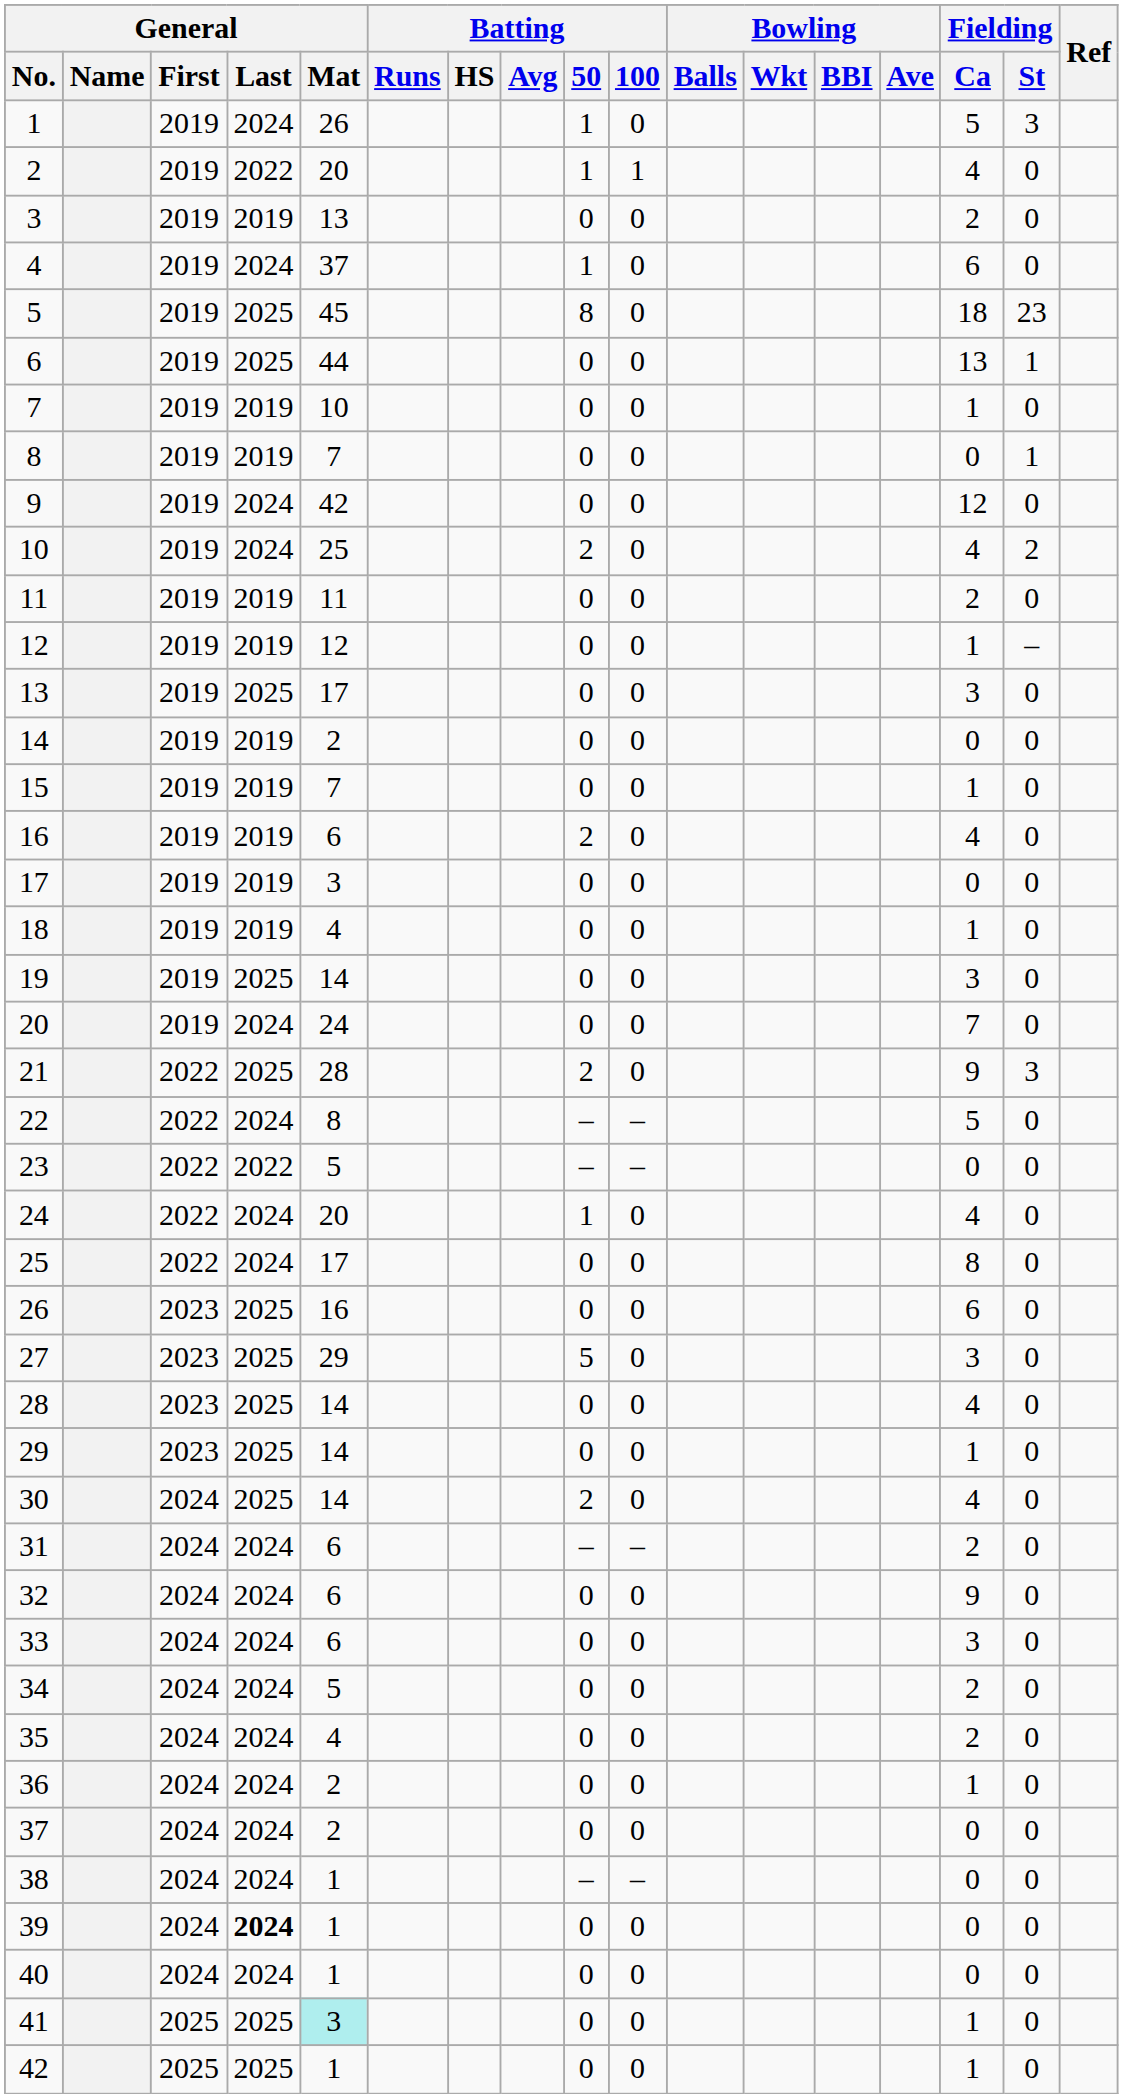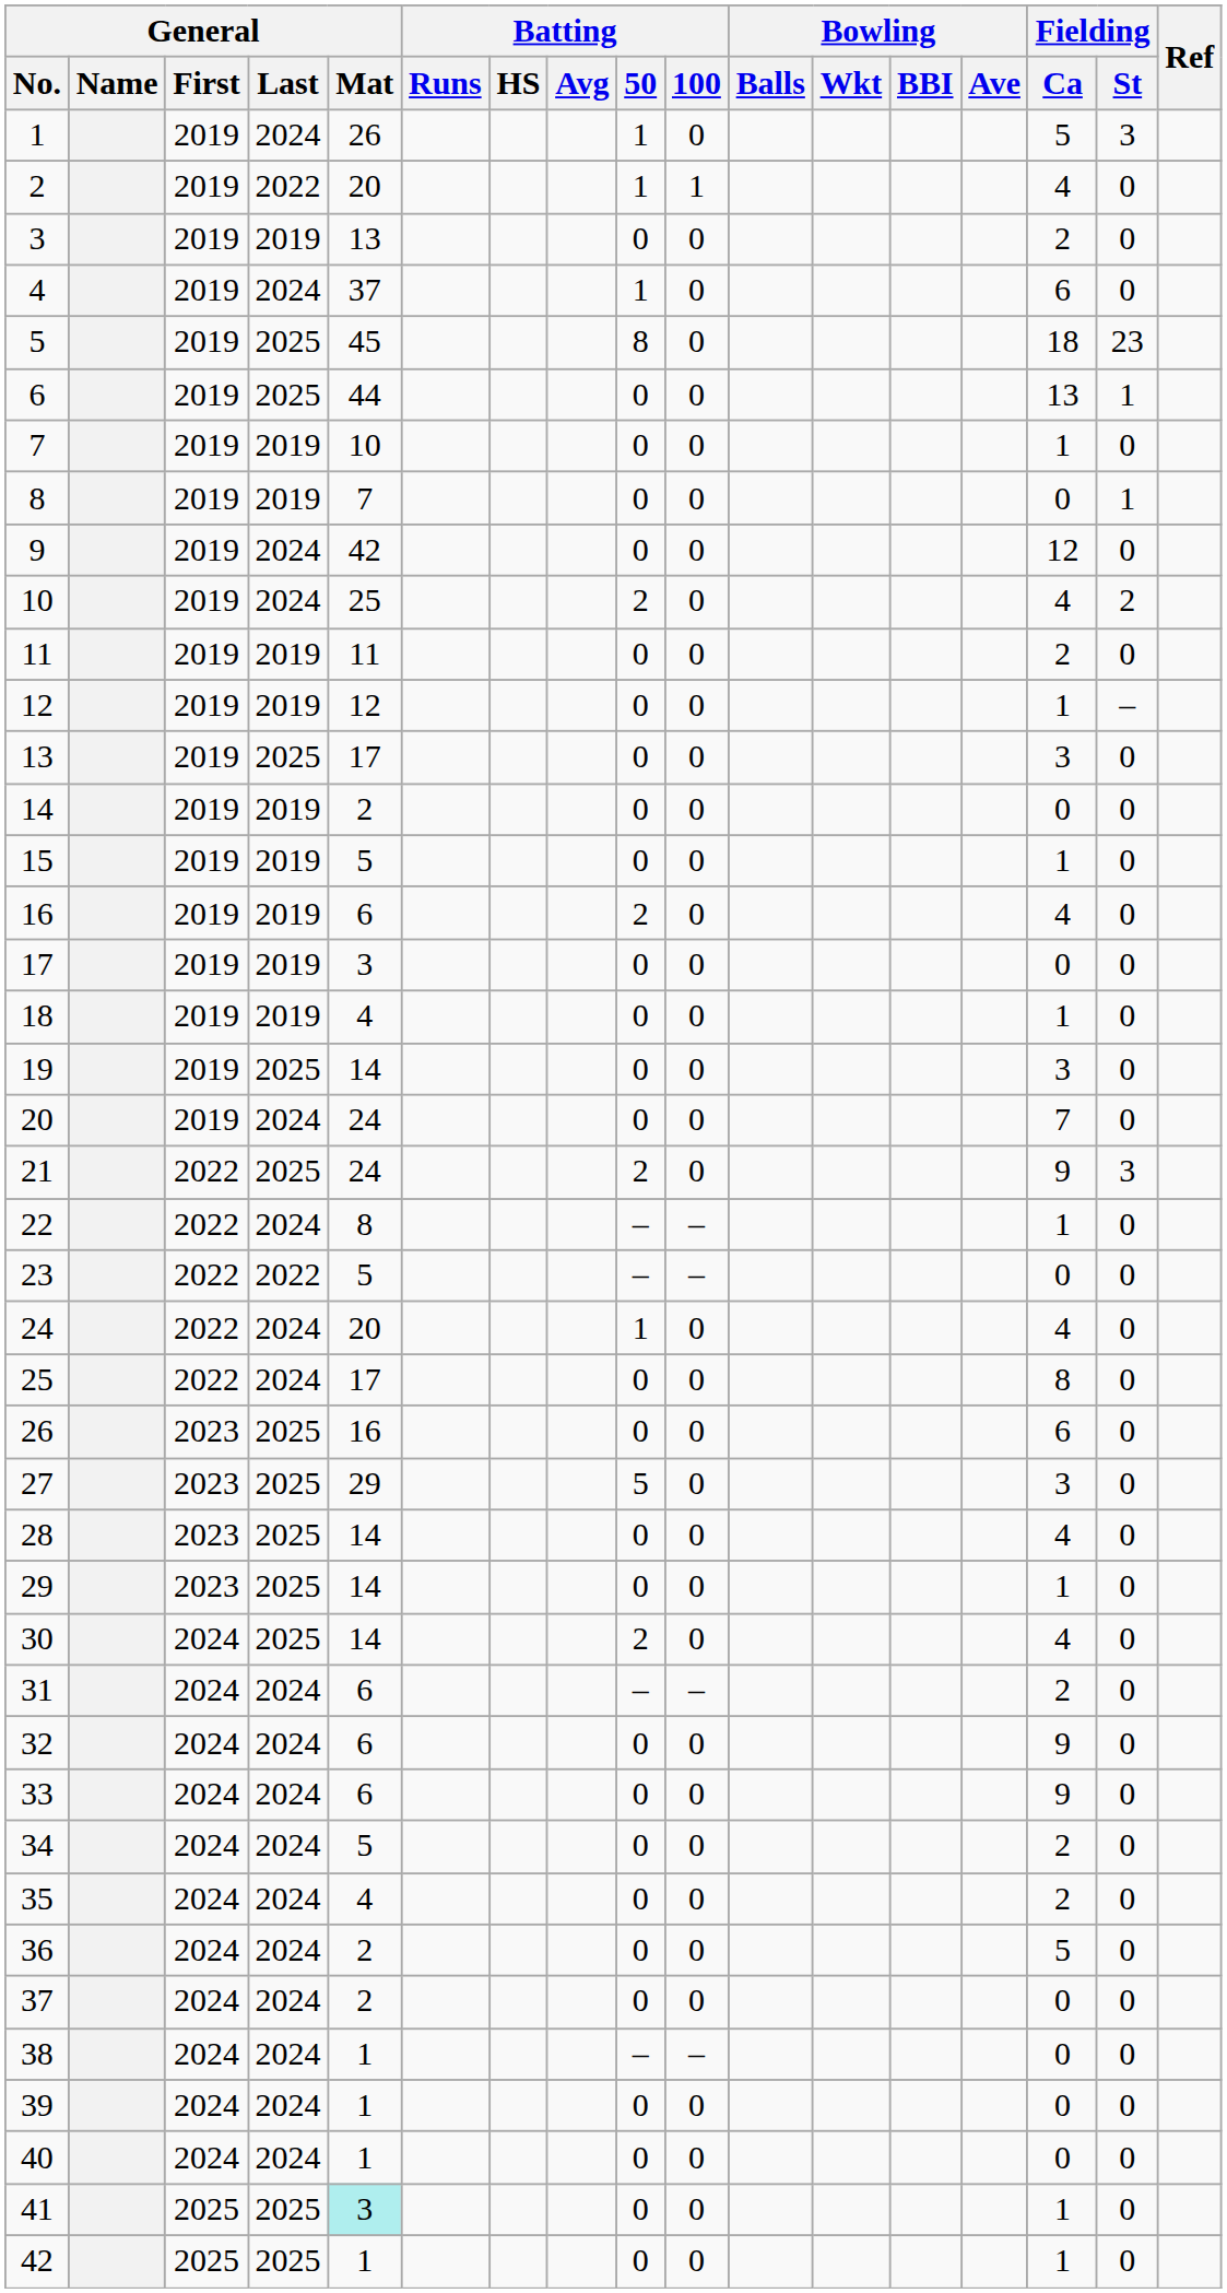15 | General / Mat: 7 -> 5
21 | General / Mat: 28 -> 24
22 | Fielding / Ca: 5 -> 1
33 | Fielding / Ca: 3 -> 9
36 | Fielding / Ca: 1 -> 5
39 | General / Last: bold -> normal
